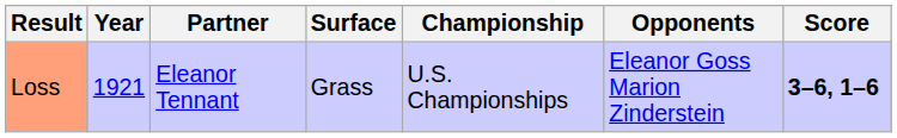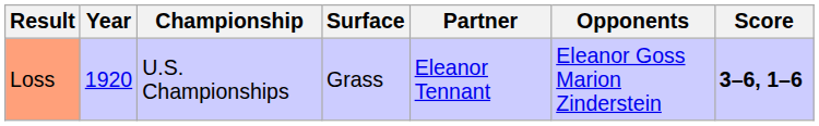columns swapped: Championship <-> Partner
Loss | Year: 1921 -> 1920
